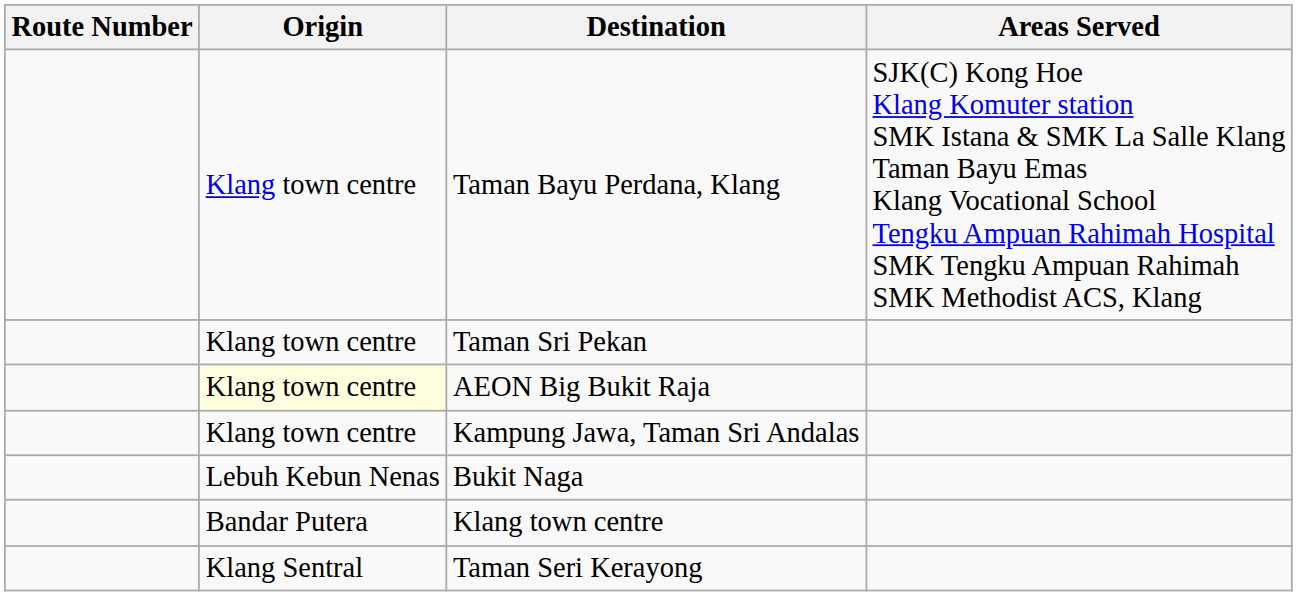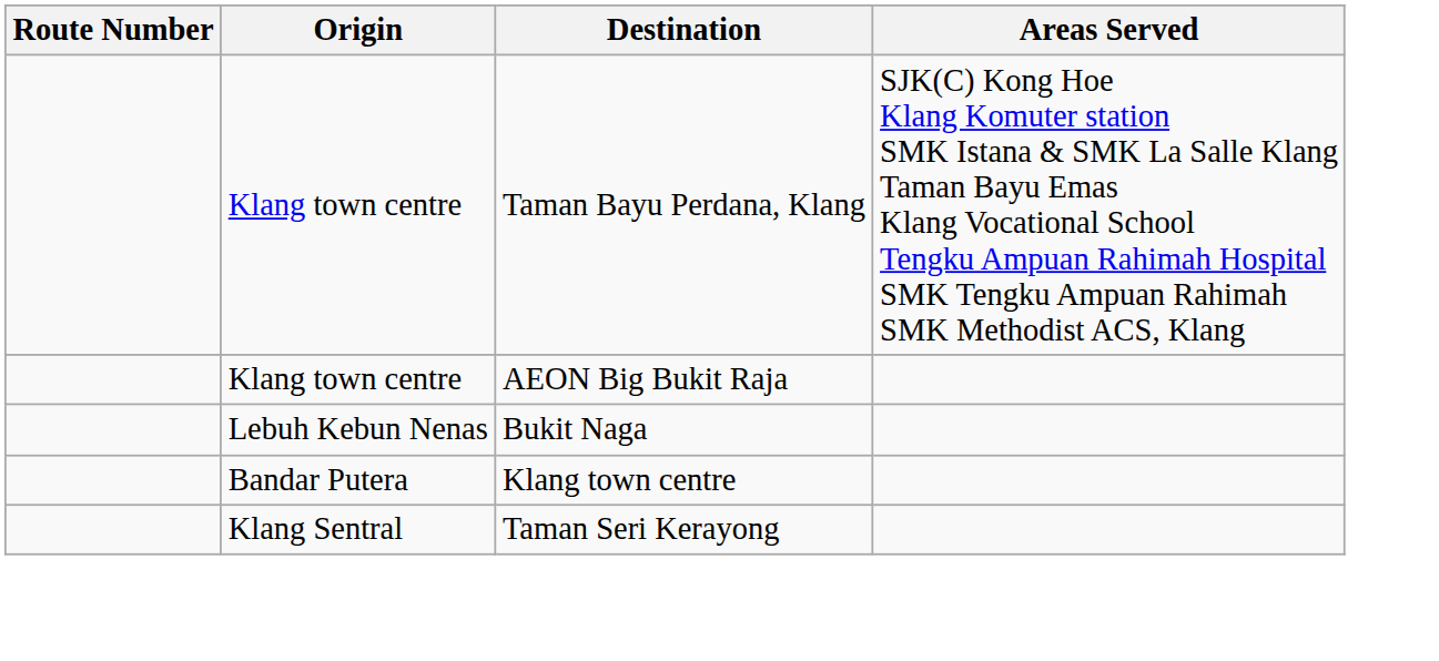- row: Klang town centre | Taman Sri Pekan
AEON Big Bukit Raja | Origin: lightyellow background -> no background
- row: Klang town centre | Kampung Jawa, Taman Sri Andalas
